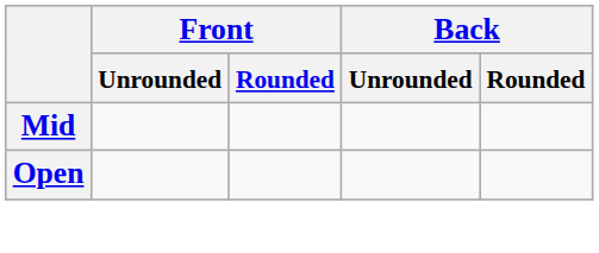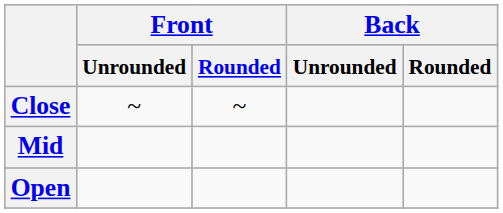+ row: Close | ~ | ~
